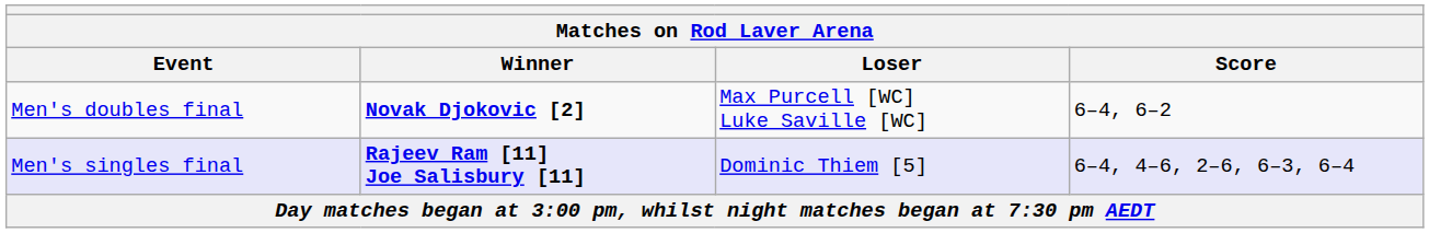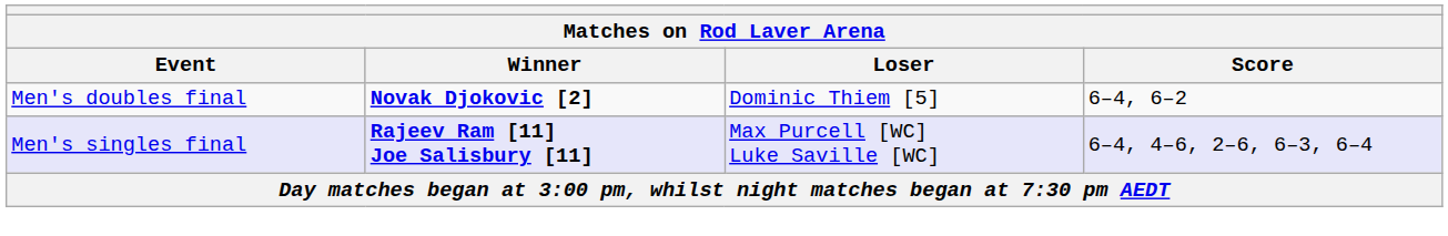Men's doubles final | Loser: Max Purcell [WC] Luke Saville [WC] -> Dominic Thiem [5]
Men's singles final | Loser: Dominic Thiem [5] -> Max Purcell [WC] Luke Saville [WC]
